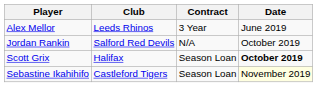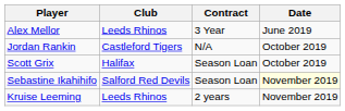Jordan Rankin | Club: Salford Red Devils -> Castleford Tigers
Scott Grix | Date: bold -> normal
Sebastine Ikahihifo | Club: Castleford Tigers -> Salford Red Devils
+ row: Kruise Leeming | Leeds Rhinos | 2 years | November 2019
